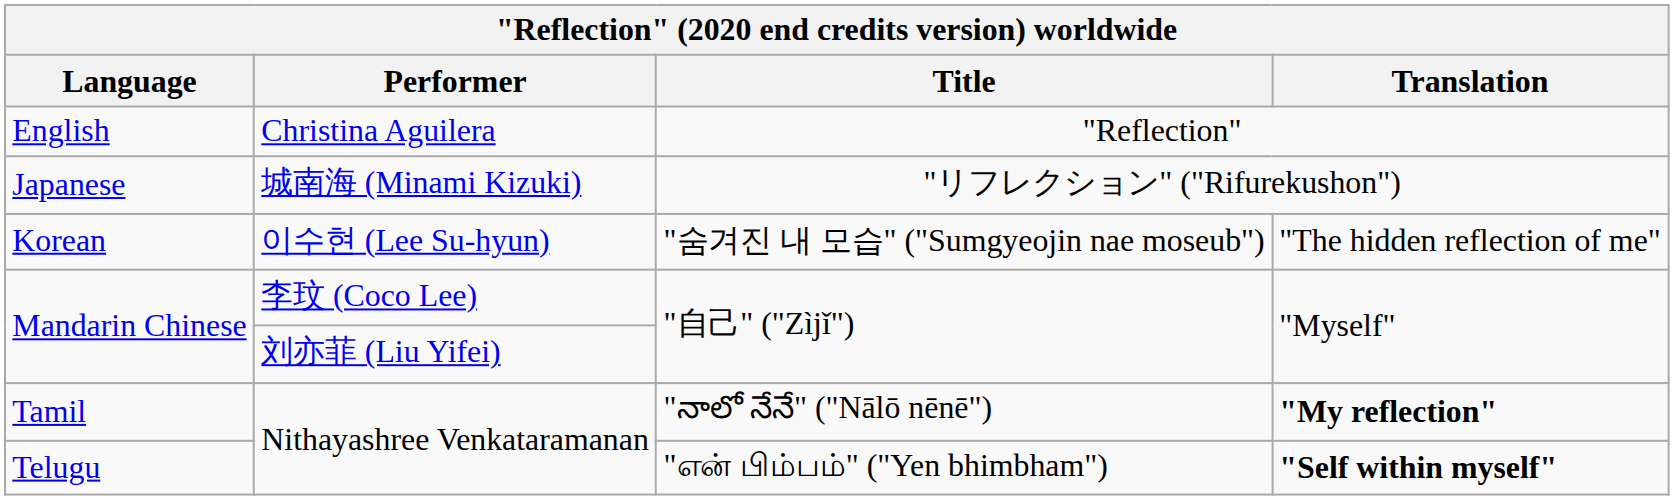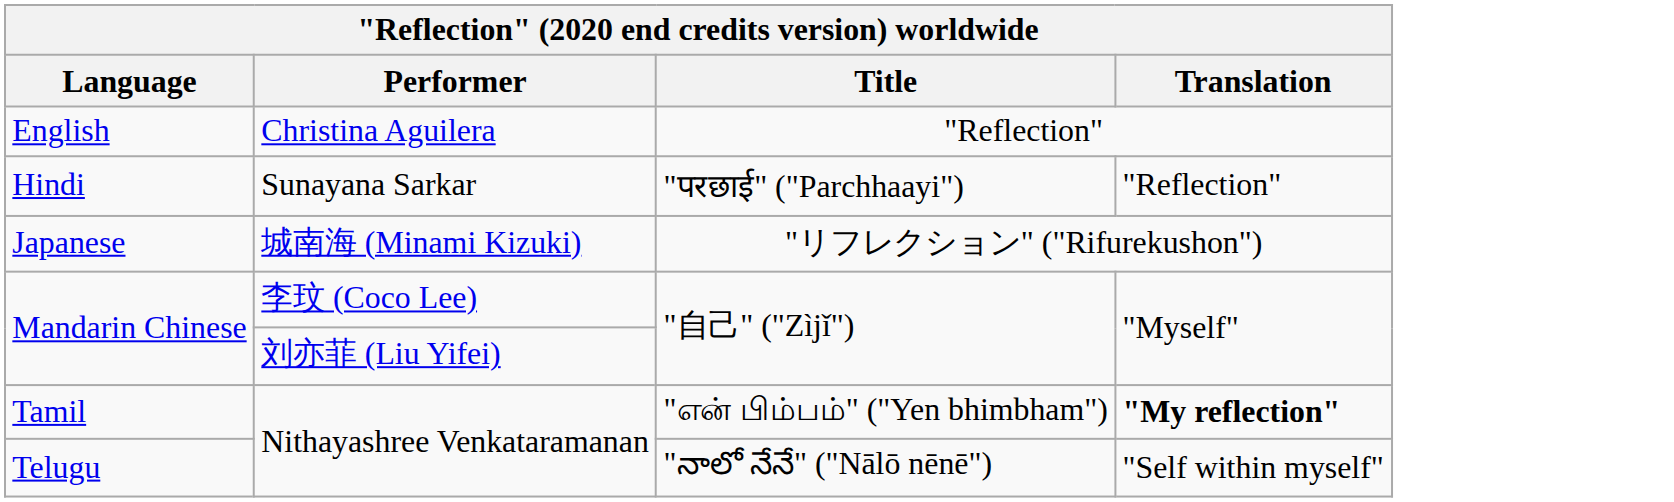+ row: Hindi | Sunayana Sarkar | "परछाई" ("Parchhaayi") | "Reflection"
- row: Korean | 이수현 (Lee Su-hyun) | "숨겨진 내 모습" ("Sumgyeojin nae moseub") | "The hidden reflection of me"
Tamil | Title: "నాలో నేనే" ("Nālō nēnē") -> "என் பிம்பம்" ("Yen bhimbham")
Telugu | Title: "என் பிம்பம்" ("Yen bhimbham") -> "నాలో నేనే" ("Nālō nēnē")
Telugu | Translation: bold -> normal
